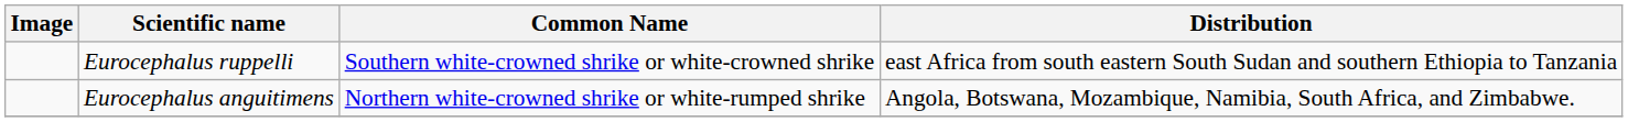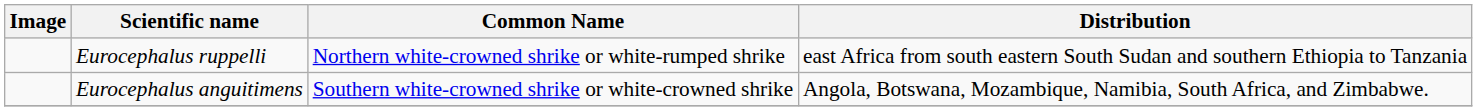Eurocephalus ruppelli | Common Name: Southern white-crowned shrike or white-crowned shrike -> Northern white-crowned shrike or white-rumped shrike
Eurocephalus anguitimens | Common Name: Northern white-crowned shrike or white-rumped shrike -> Southern white-crowned shrike or white-crowned shrike
